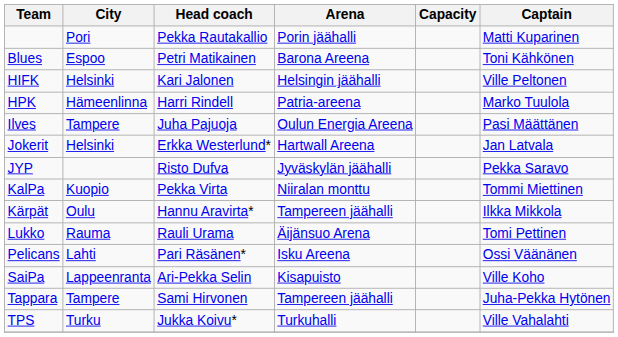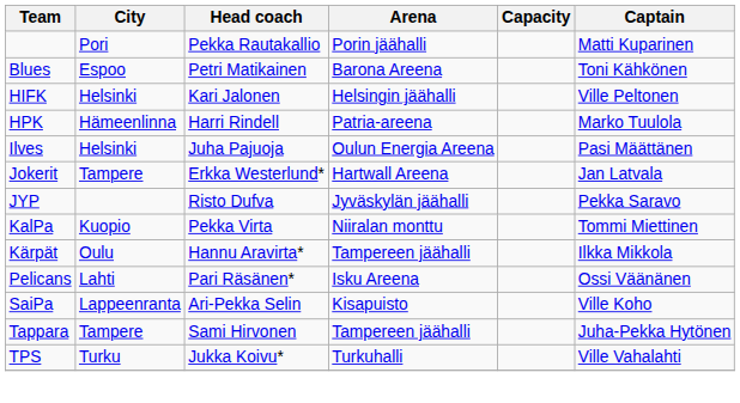Ilves | City: Tampere -> Helsinki
Jokerit | City: Helsinki -> Tampere
- row: Lukko | Rauma | Rauli Urama | Äijänsuo Arena | Tomi Pettinen
